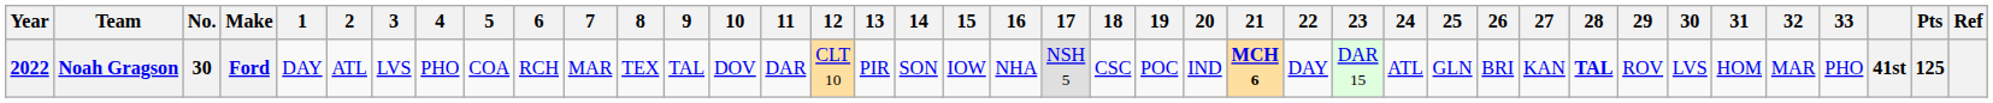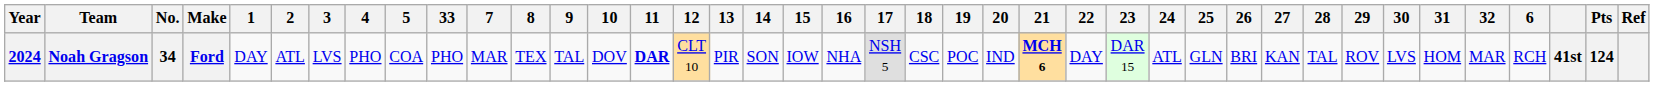columns swapped: 6 <-> 33
Noah Gragson | Year: 2022 -> 2024
Noah Gragson | No.: 30 -> 34
Noah Gragson | 11: normal -> bold
Noah Gragson | 28: bold -> normal
Noah Gragson | Pts: 125 -> 124
